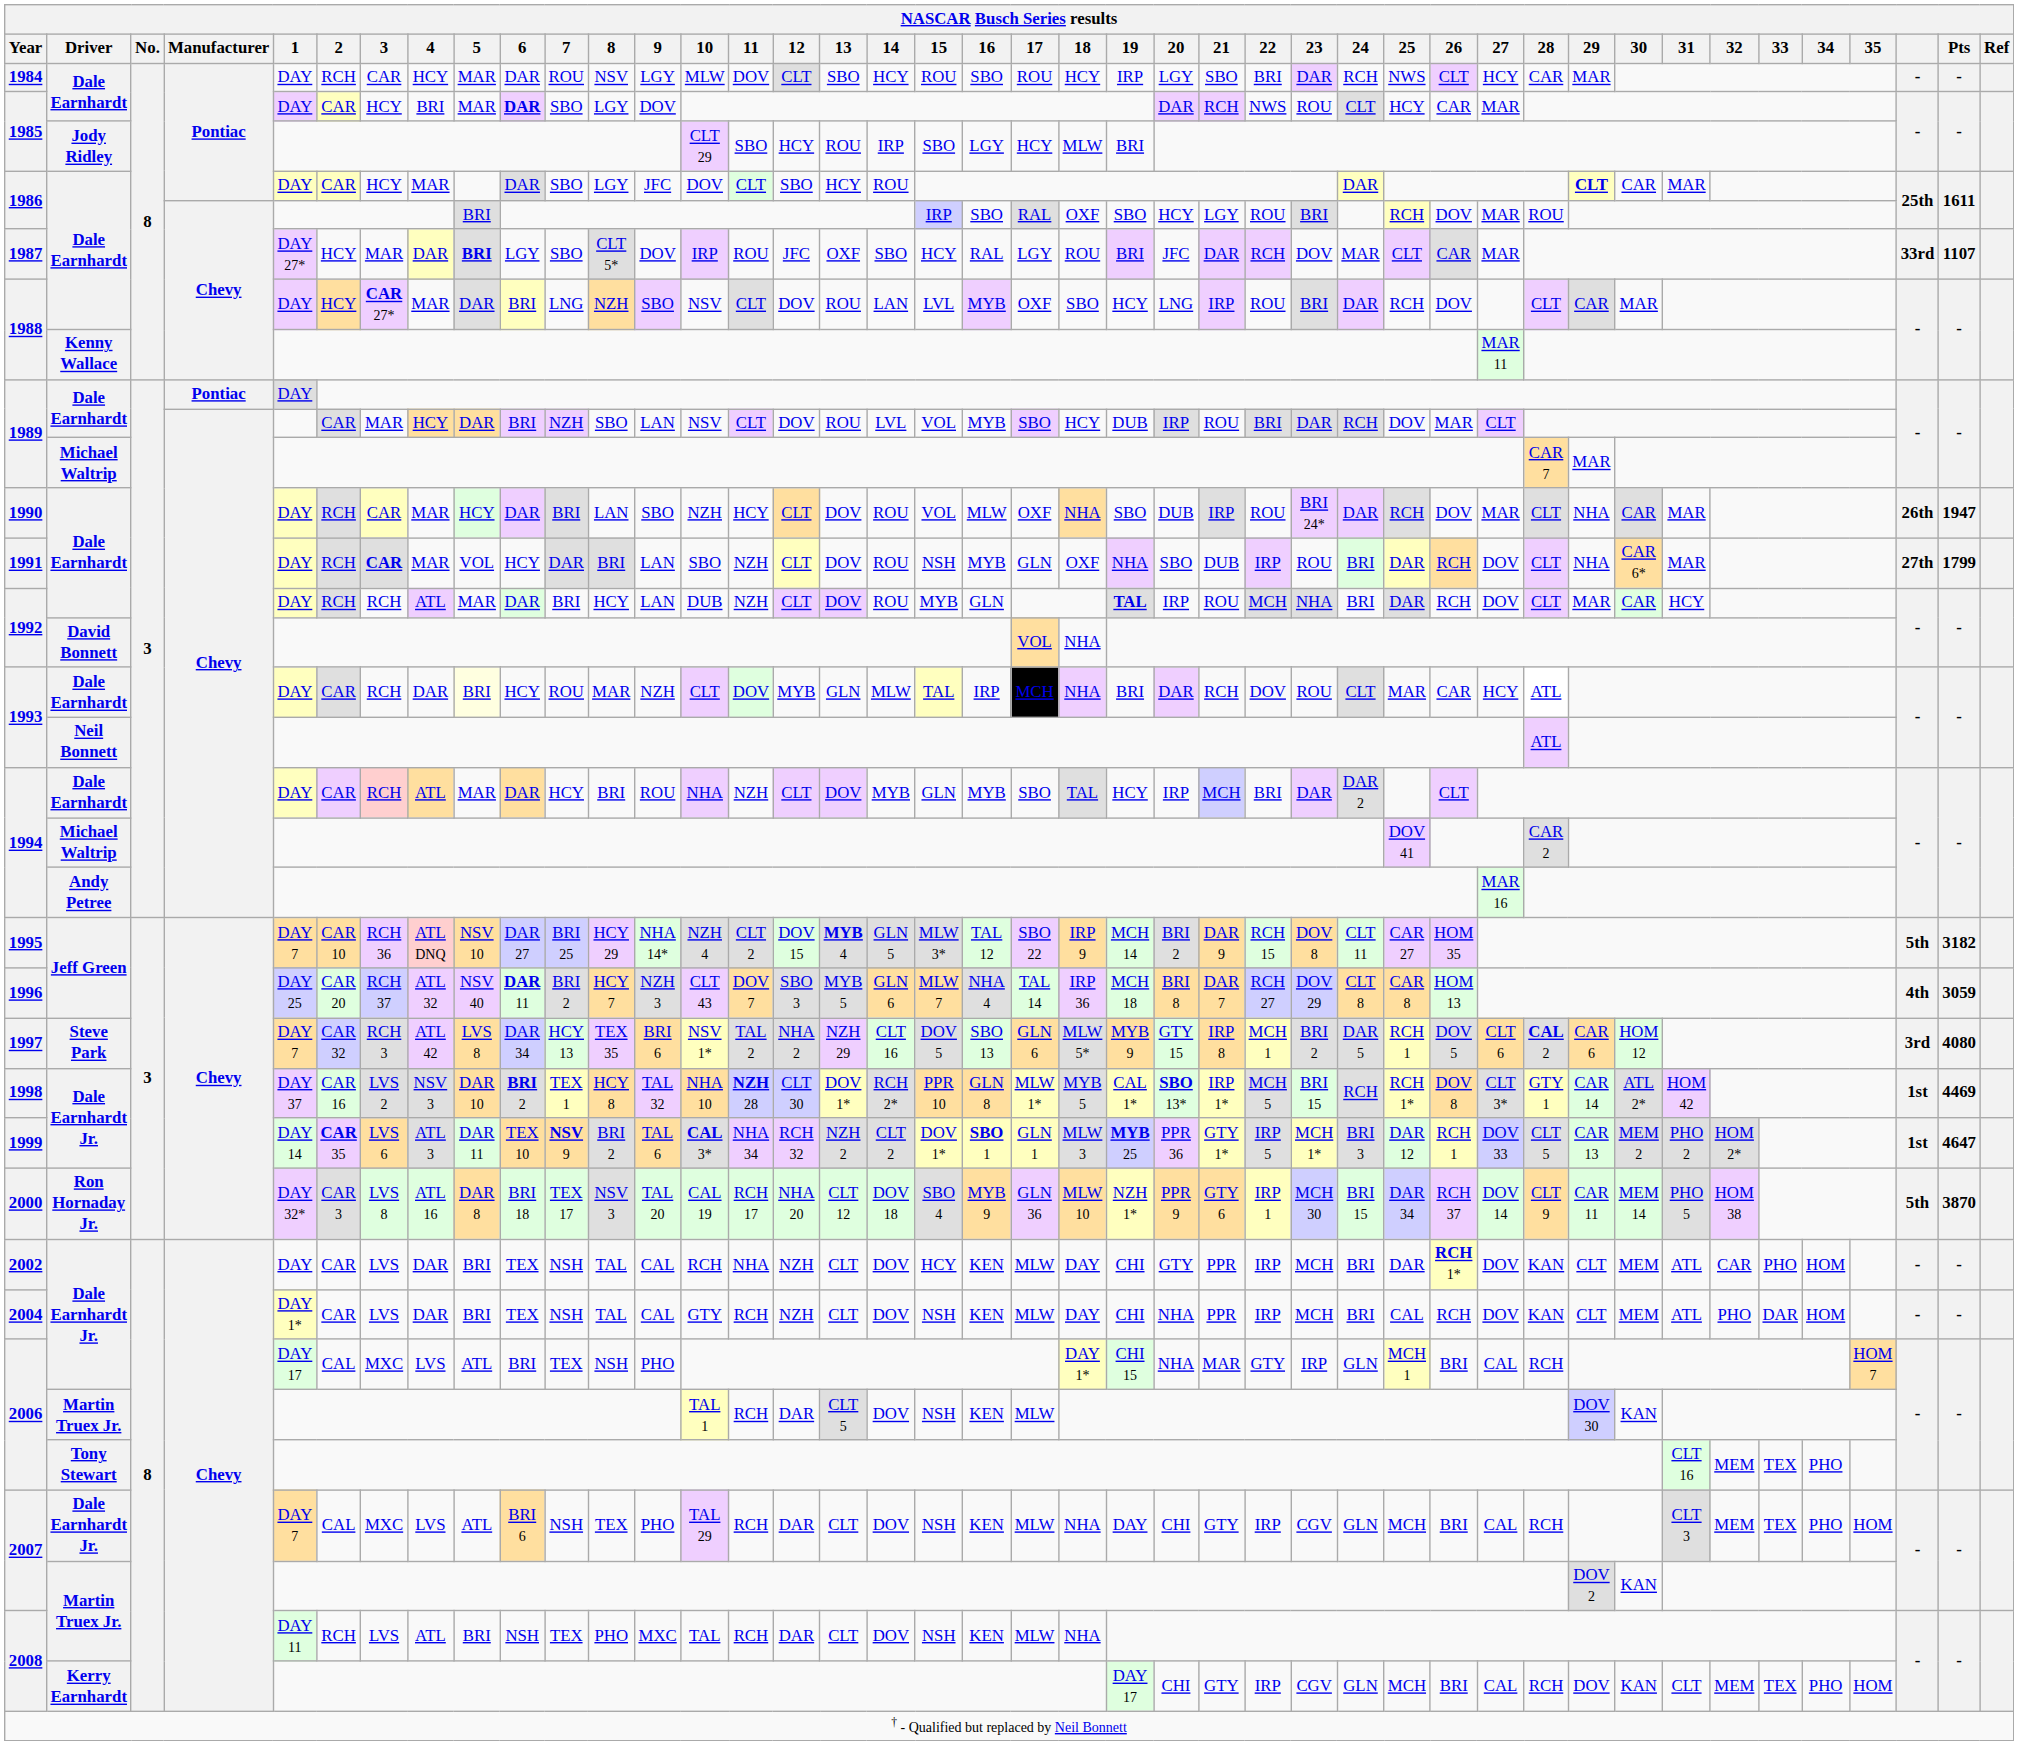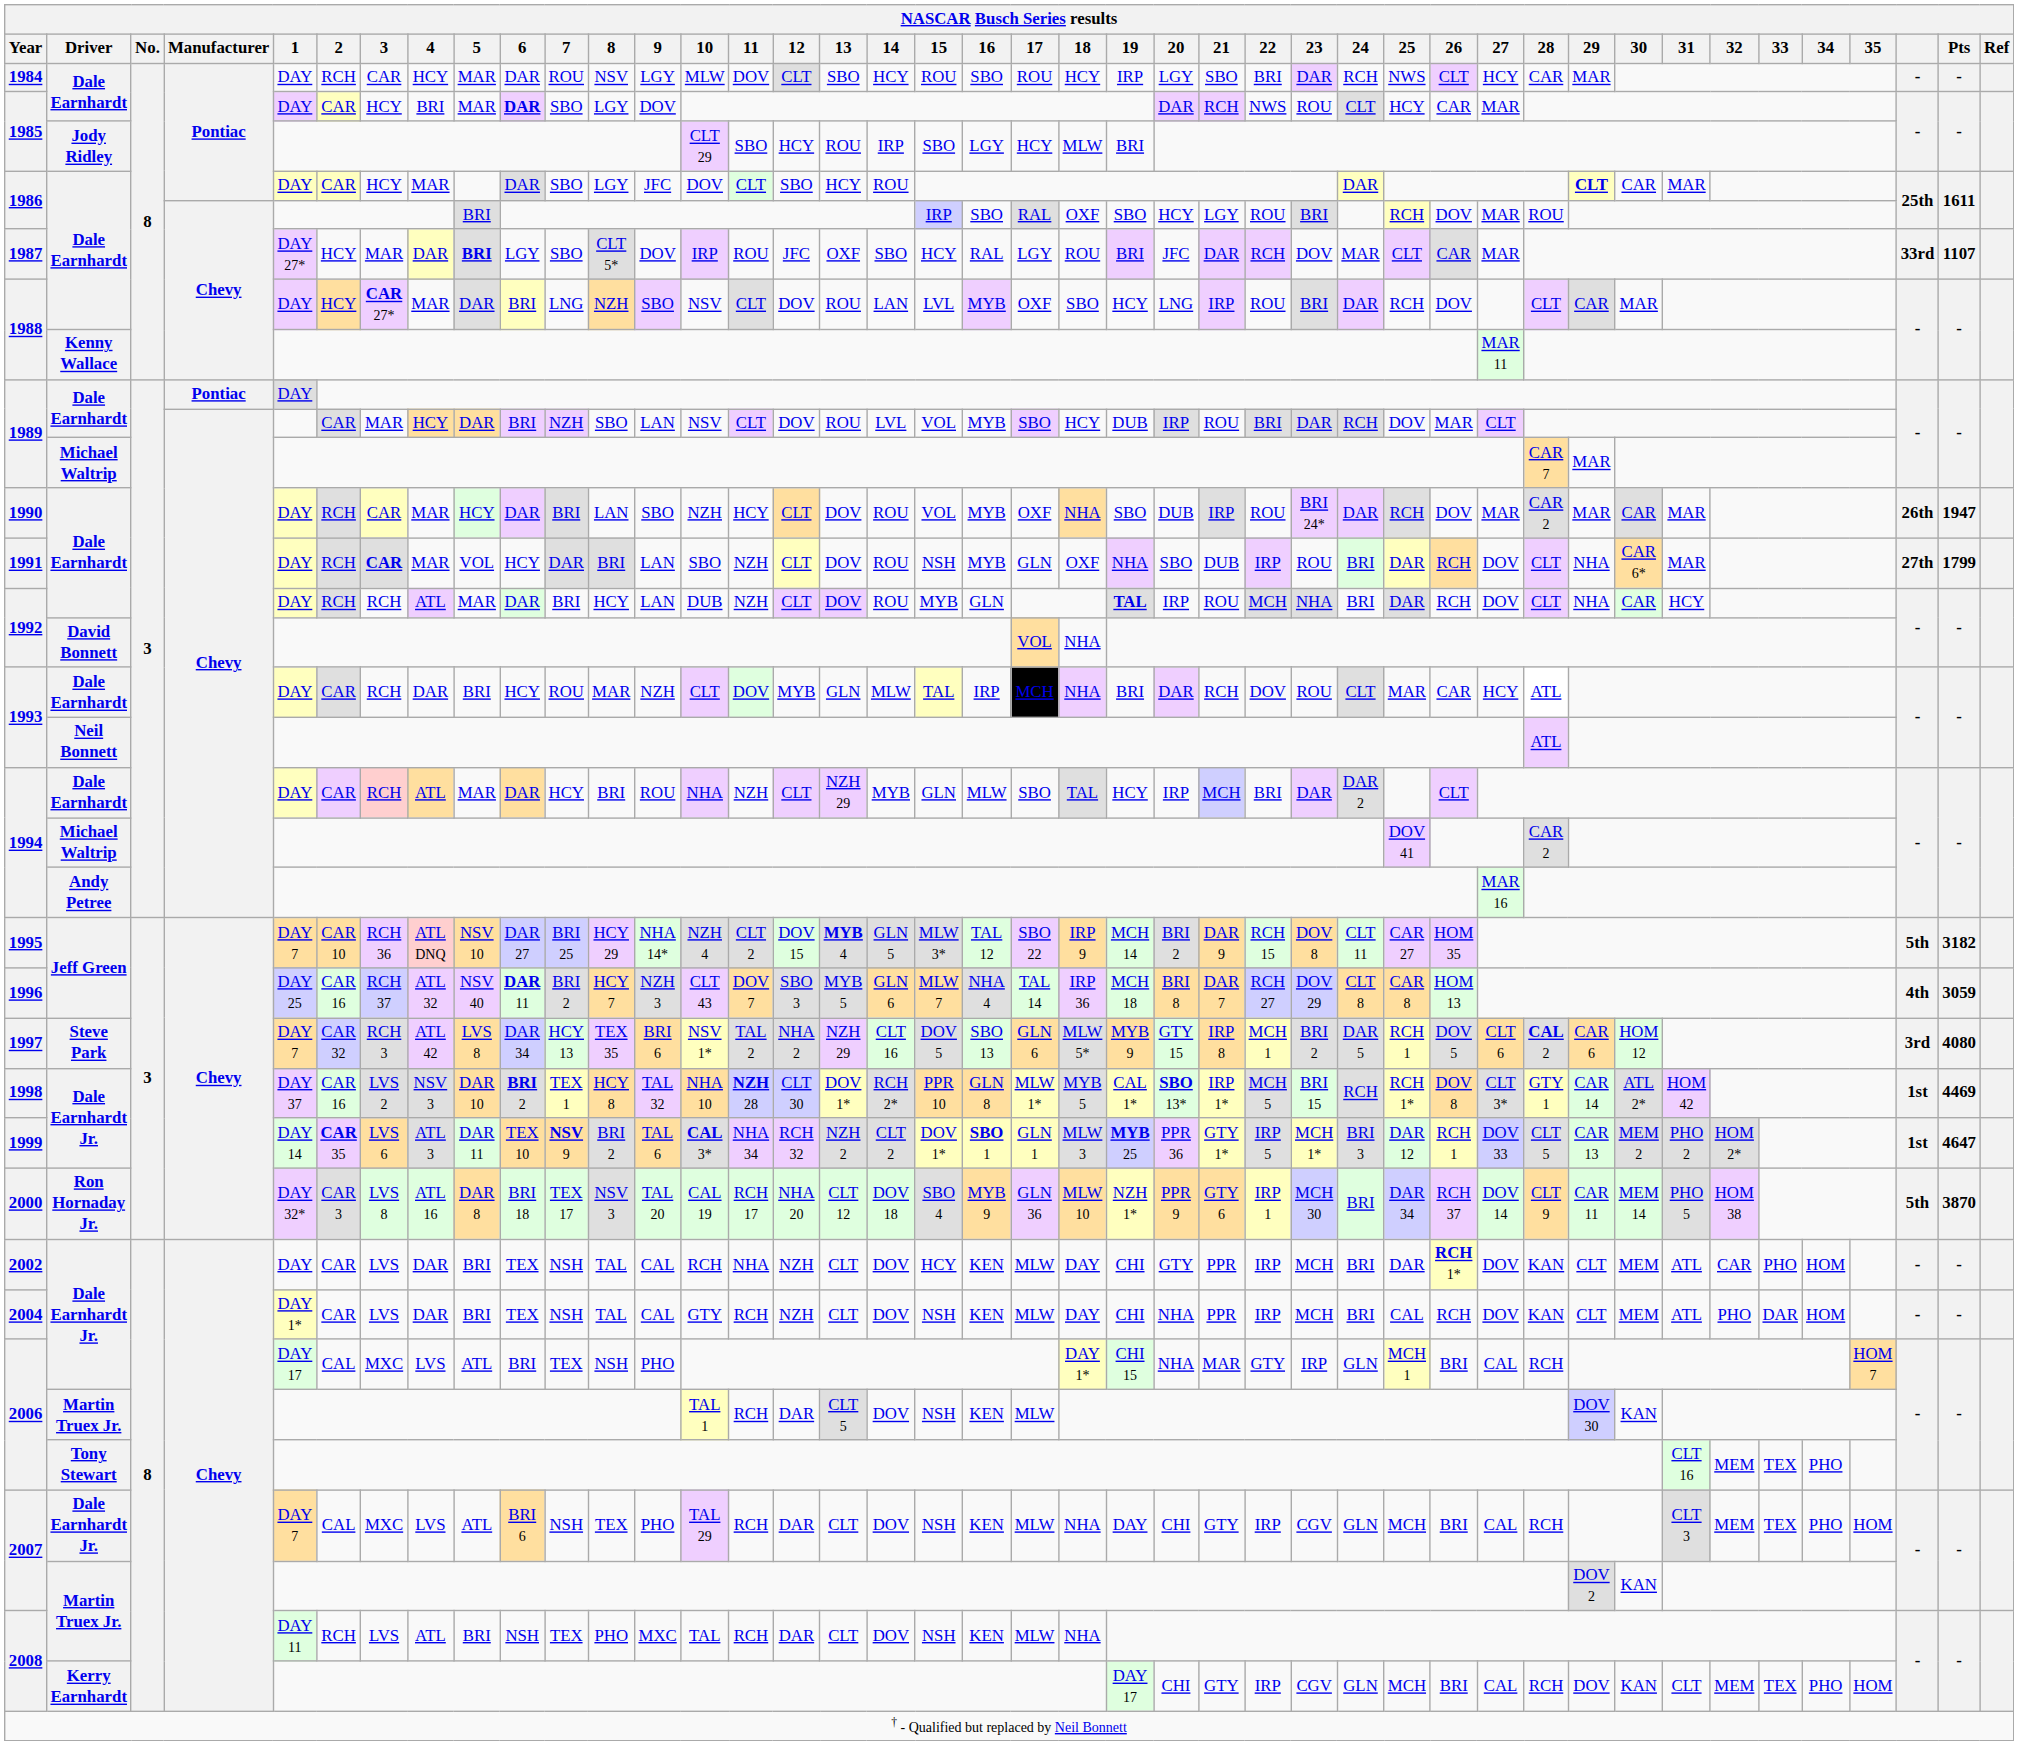1990 | 16: MLW -> MYB
1990 | 28: CLT -> CAR 2
1990 | 29: NHA -> MAR
1992 / Dale Earnhardt | 29: MAR -> NHA
1993 / Dale Earnhardt | 5: lightyellow background -> no background
1994 / Dale Earnhardt | 13: DOV -> NZH 29
1994 / Dale Earnhardt | 16: MYB -> MLW
1996 | 2: CAR 20 -> CAR 16
2000 | 24: BRI 15 -> BRI
